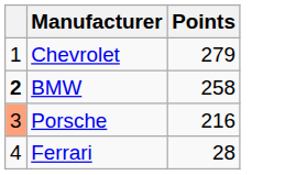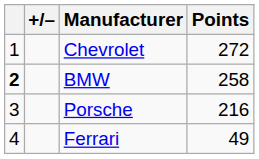+ column: +/–
Chevrolet | Points: 279 -> 272
Porsche | column 1: lightsalmon background -> no background
Ferrari | Points: 28 -> 49
